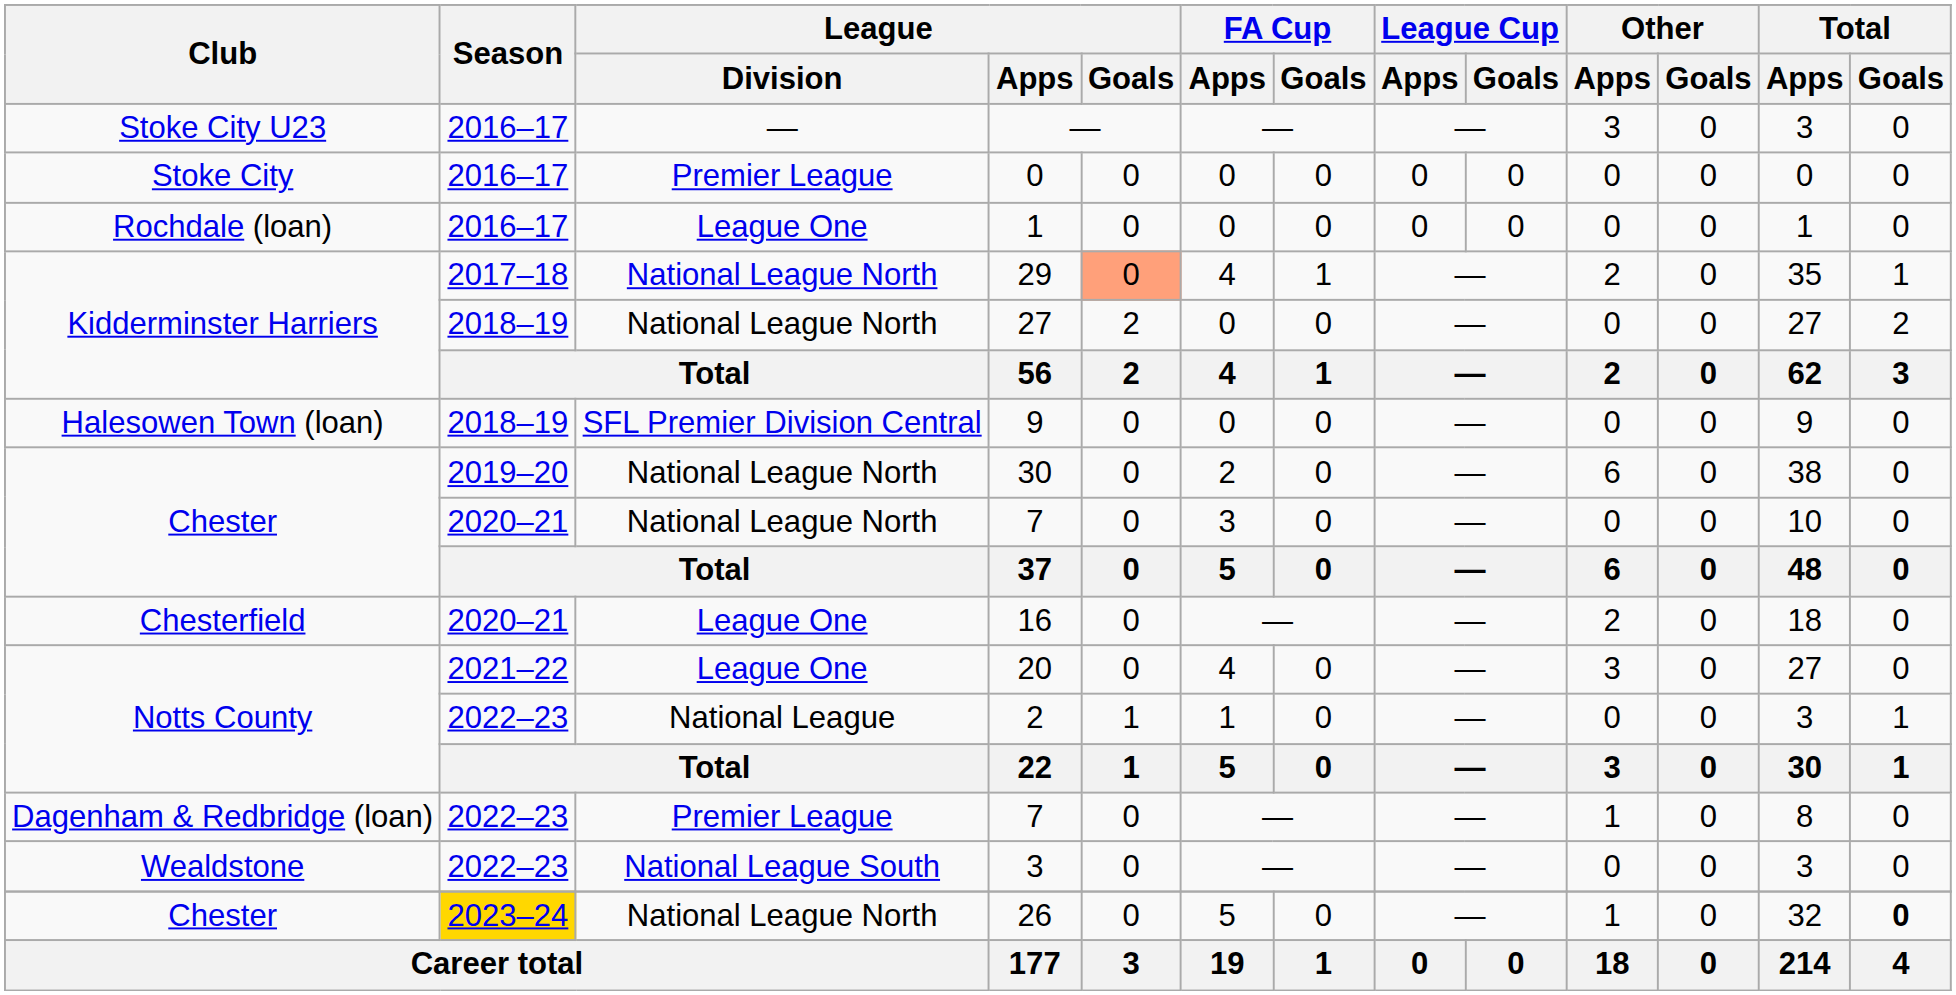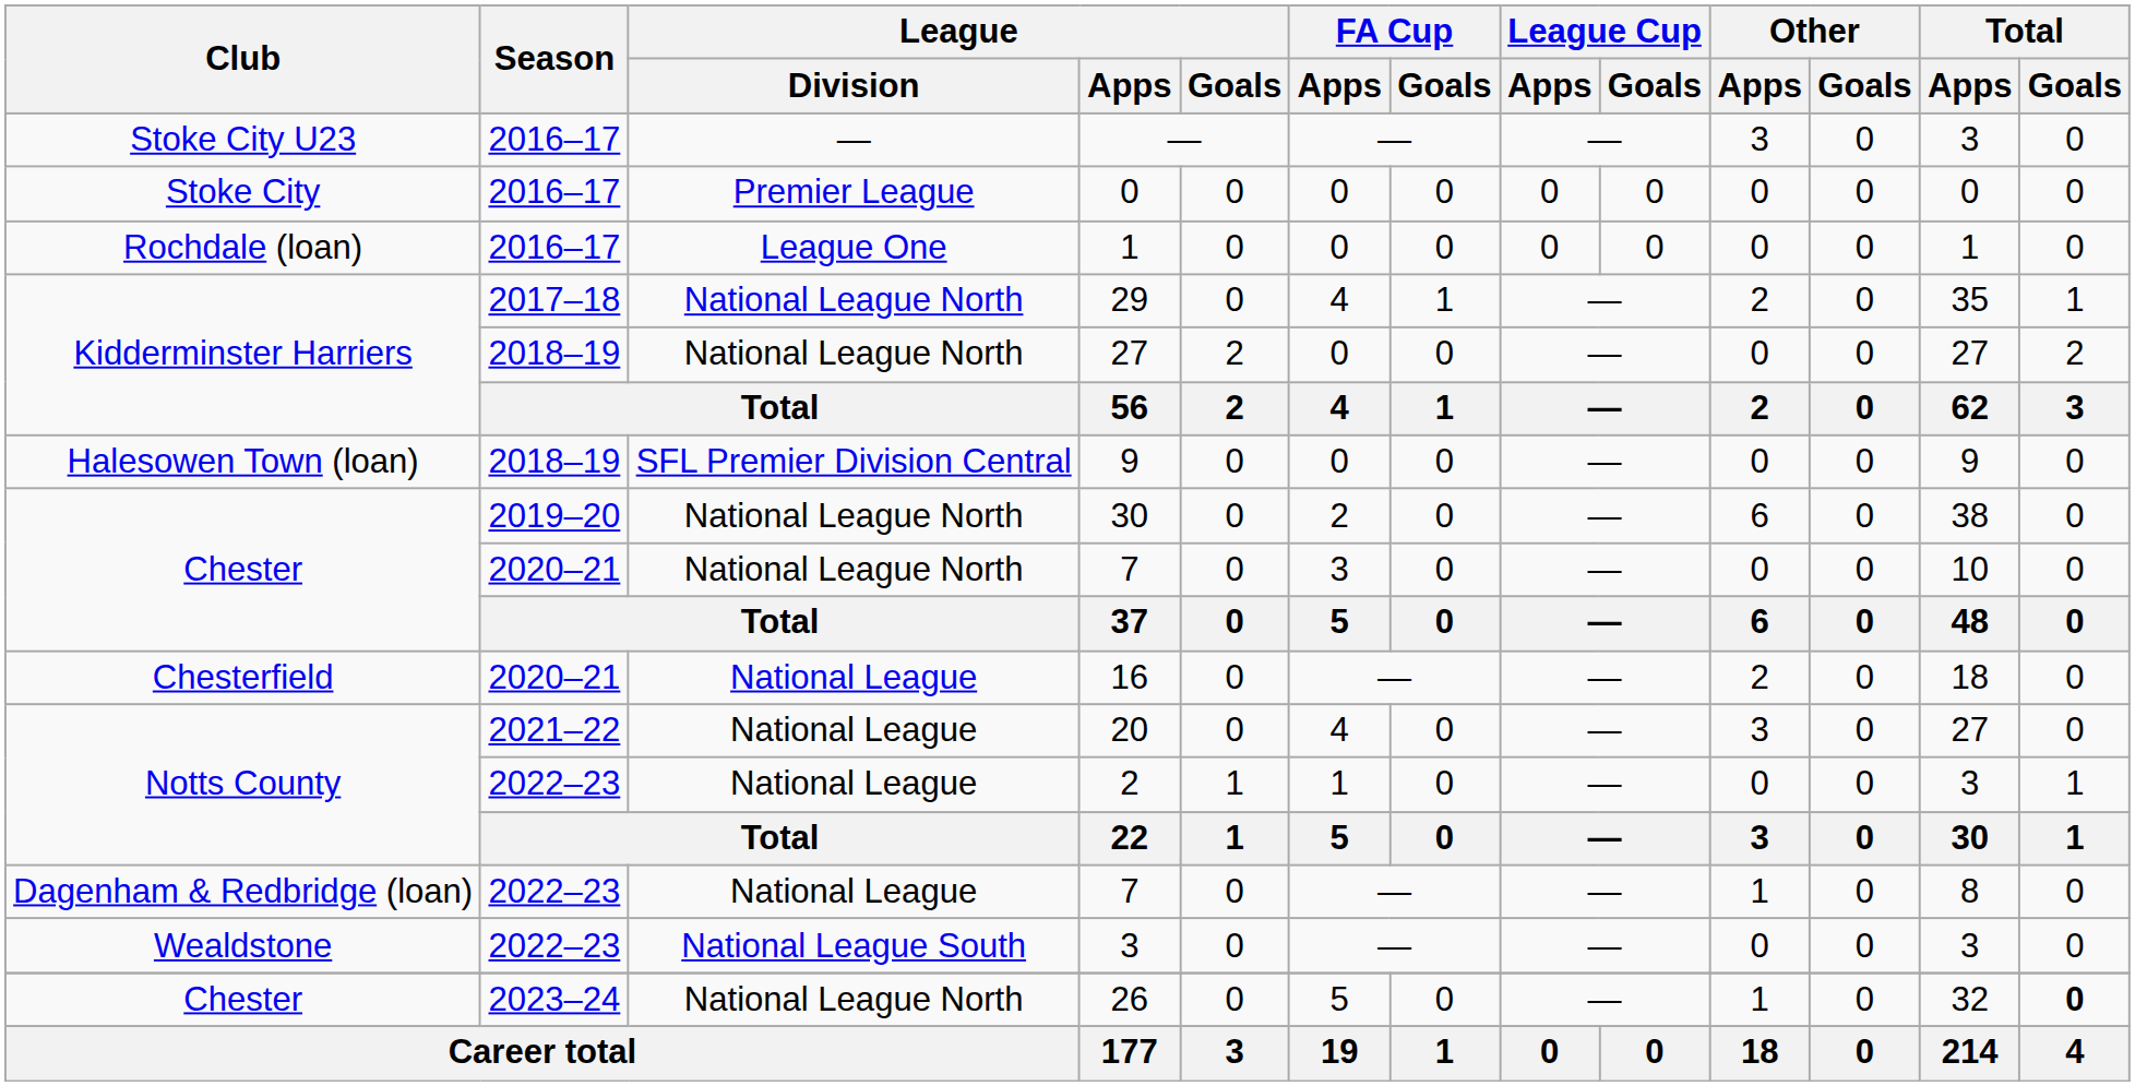29 | League / Goals: lightsalmon background -> no background
16 | League / Division: League One -> National League
20 | League / Division: League One -> National League
Dagenham & Redbridge (loan) / 7 | League / Division: Premier League -> National League
26 | Season: gold background -> no background
